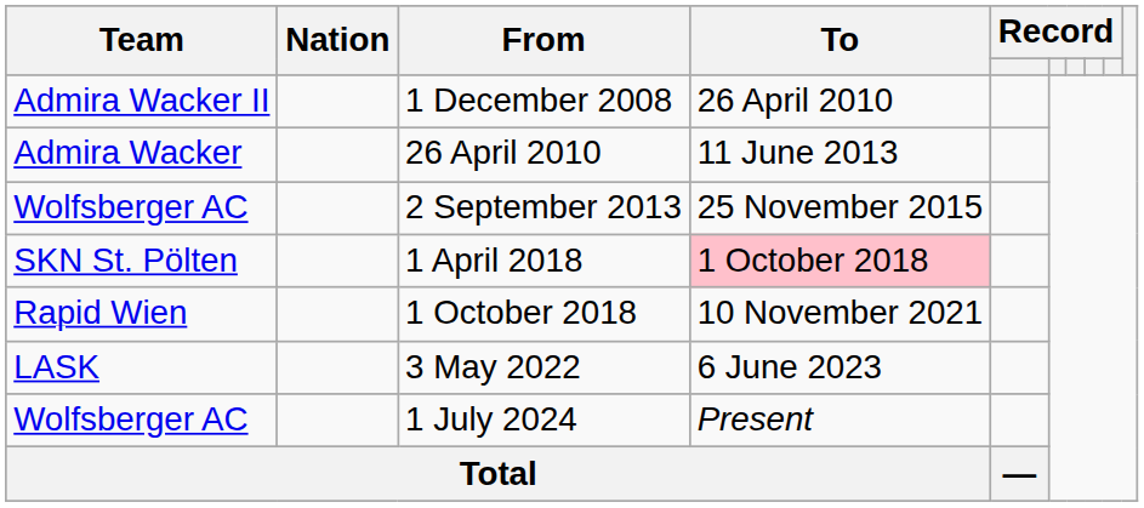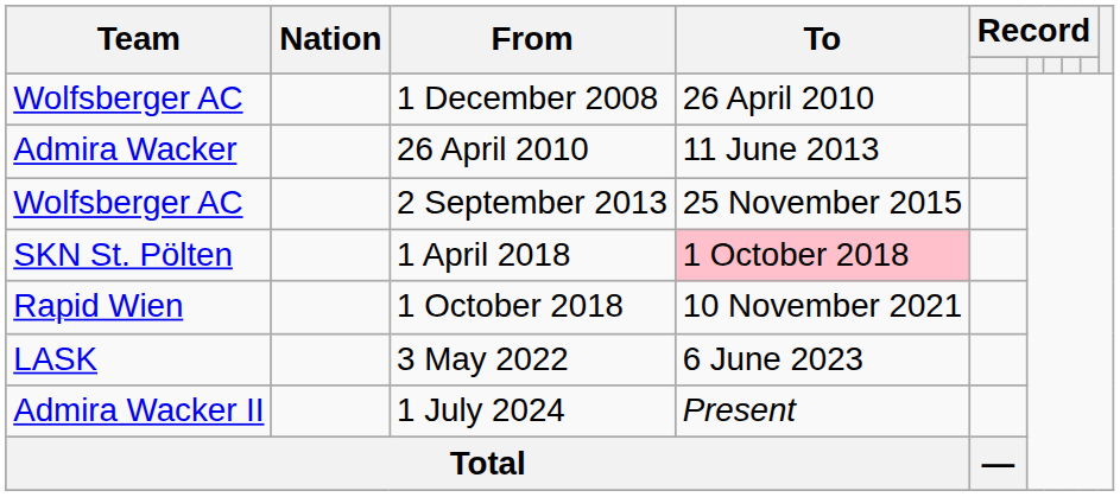1 December 2008 | Team: Admira Wacker II -> Wolfsberger AC
1 July 2024 | Team: Wolfsberger AC -> Admira Wacker II
